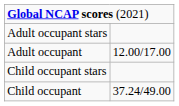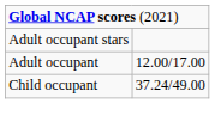- row: Child occupant stars
